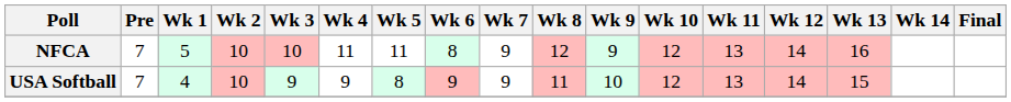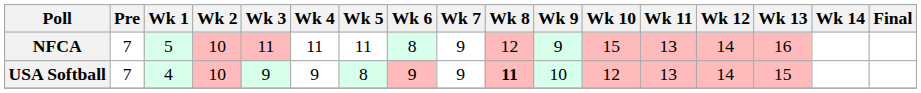NFCA | Wk 3: 10 -> 11
NFCA | Wk 10: 12 -> 15
USA Softball | Wk 8: normal -> bold
